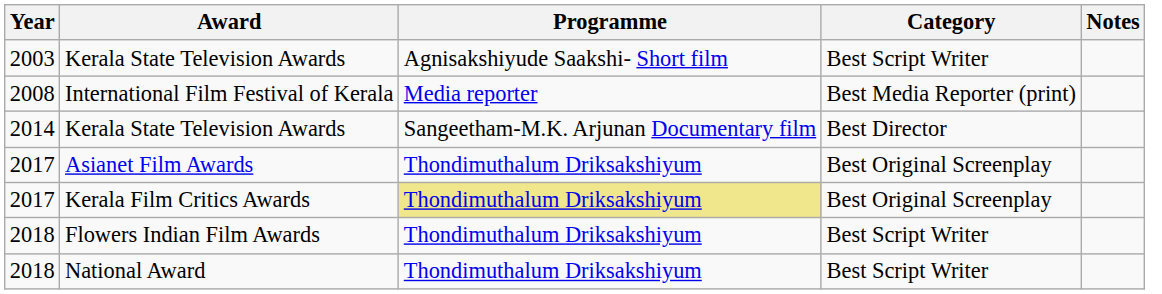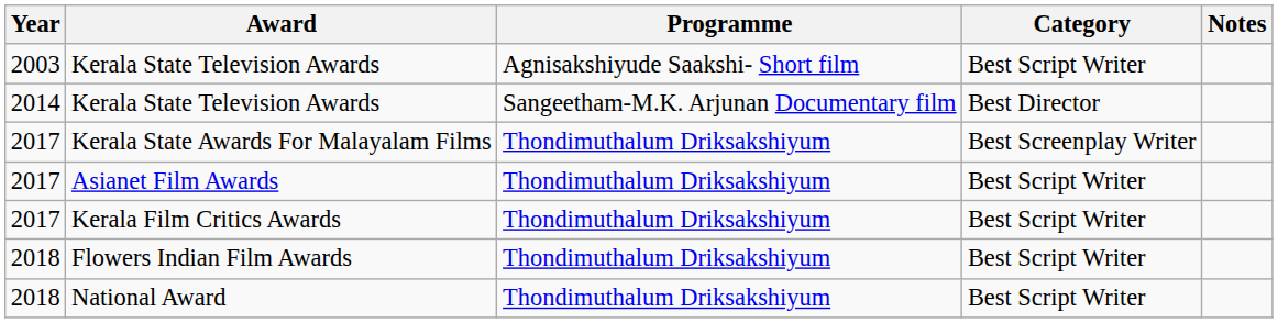- row: 2008 | International Film Festival of Kerala | Media reporter | Best Media Reporter (print)
+ row: 2017 | Kerala State Awards For Malayalam Films | Thondimuthalum Driksakshiyum | Best Screenplay Writer
Asianet Film Awards | Category: Best Original Screenplay -> Best Script Writer
Kerala Film Critics Awards | Programme: khaki background -> no background
Kerala Film Critics Awards | Category: Best Original Screenplay -> Best Script Writer
